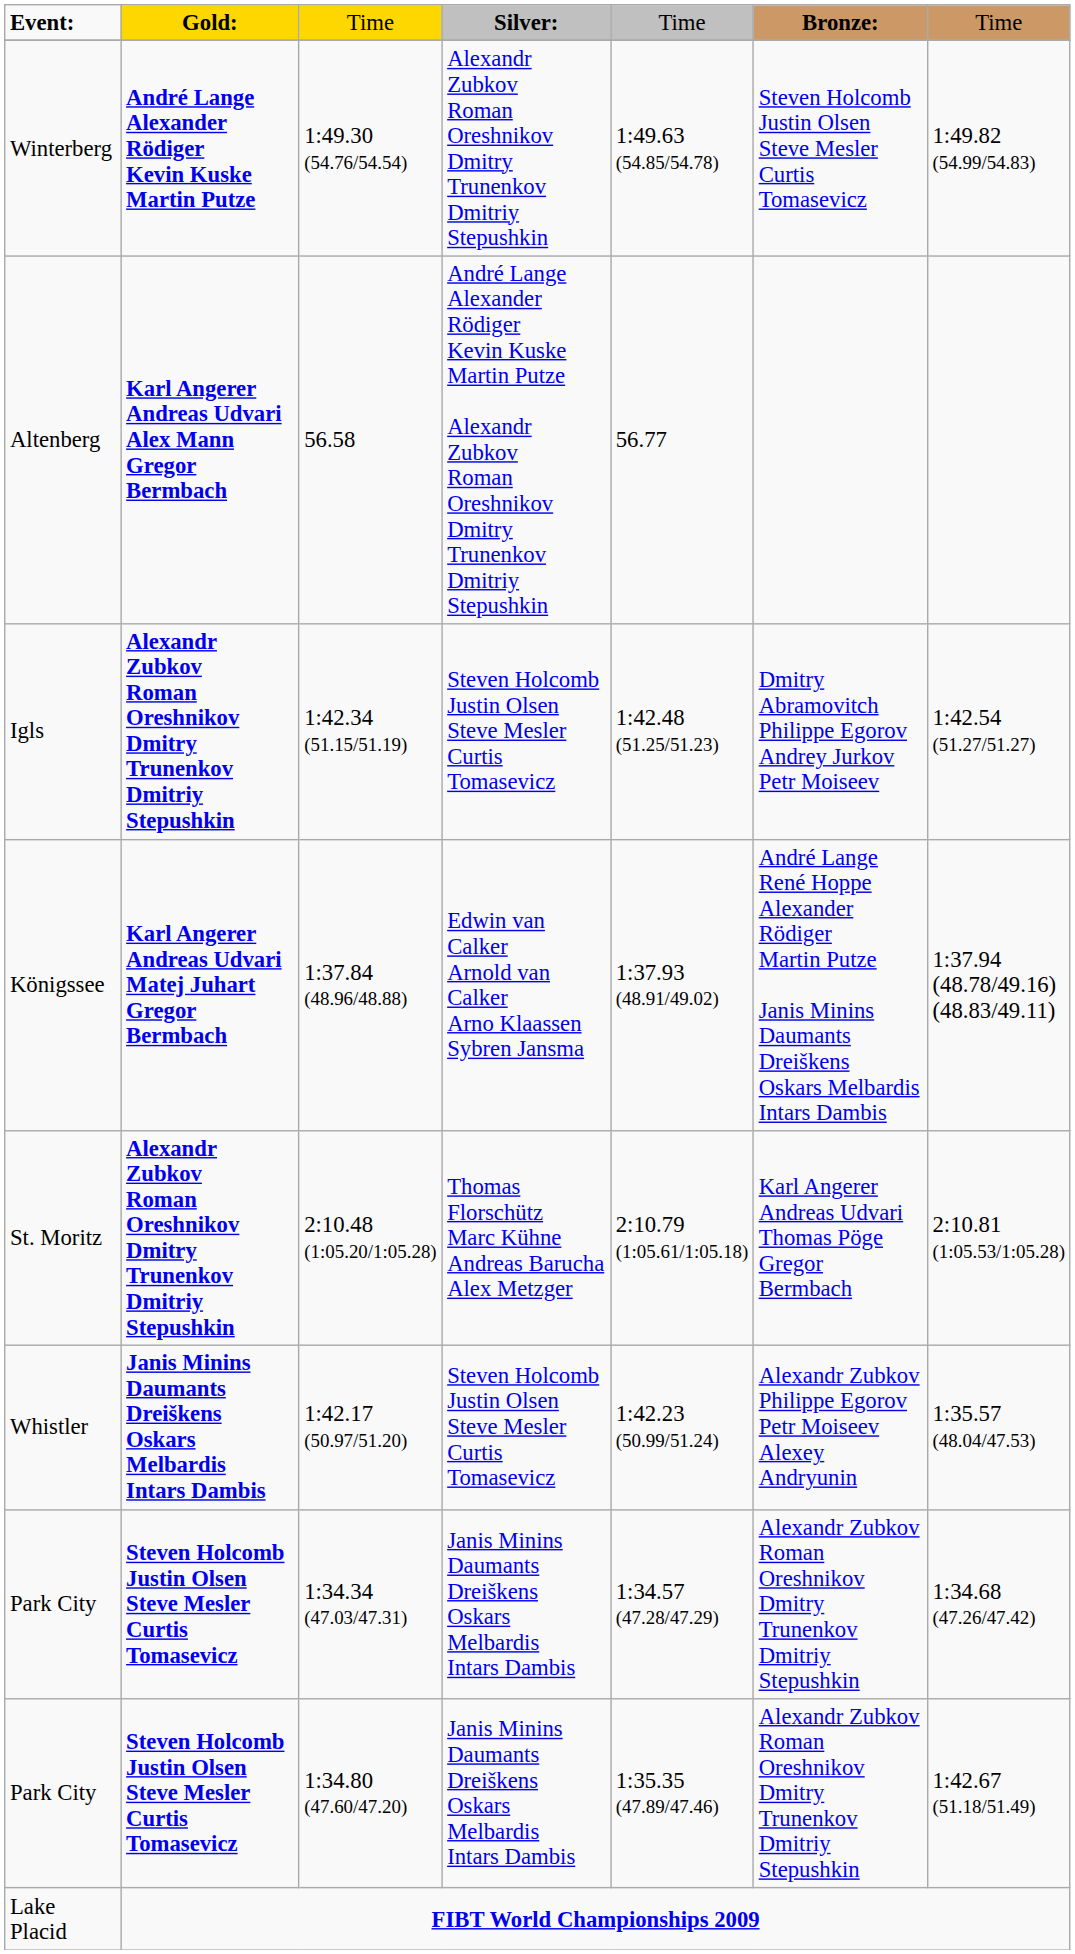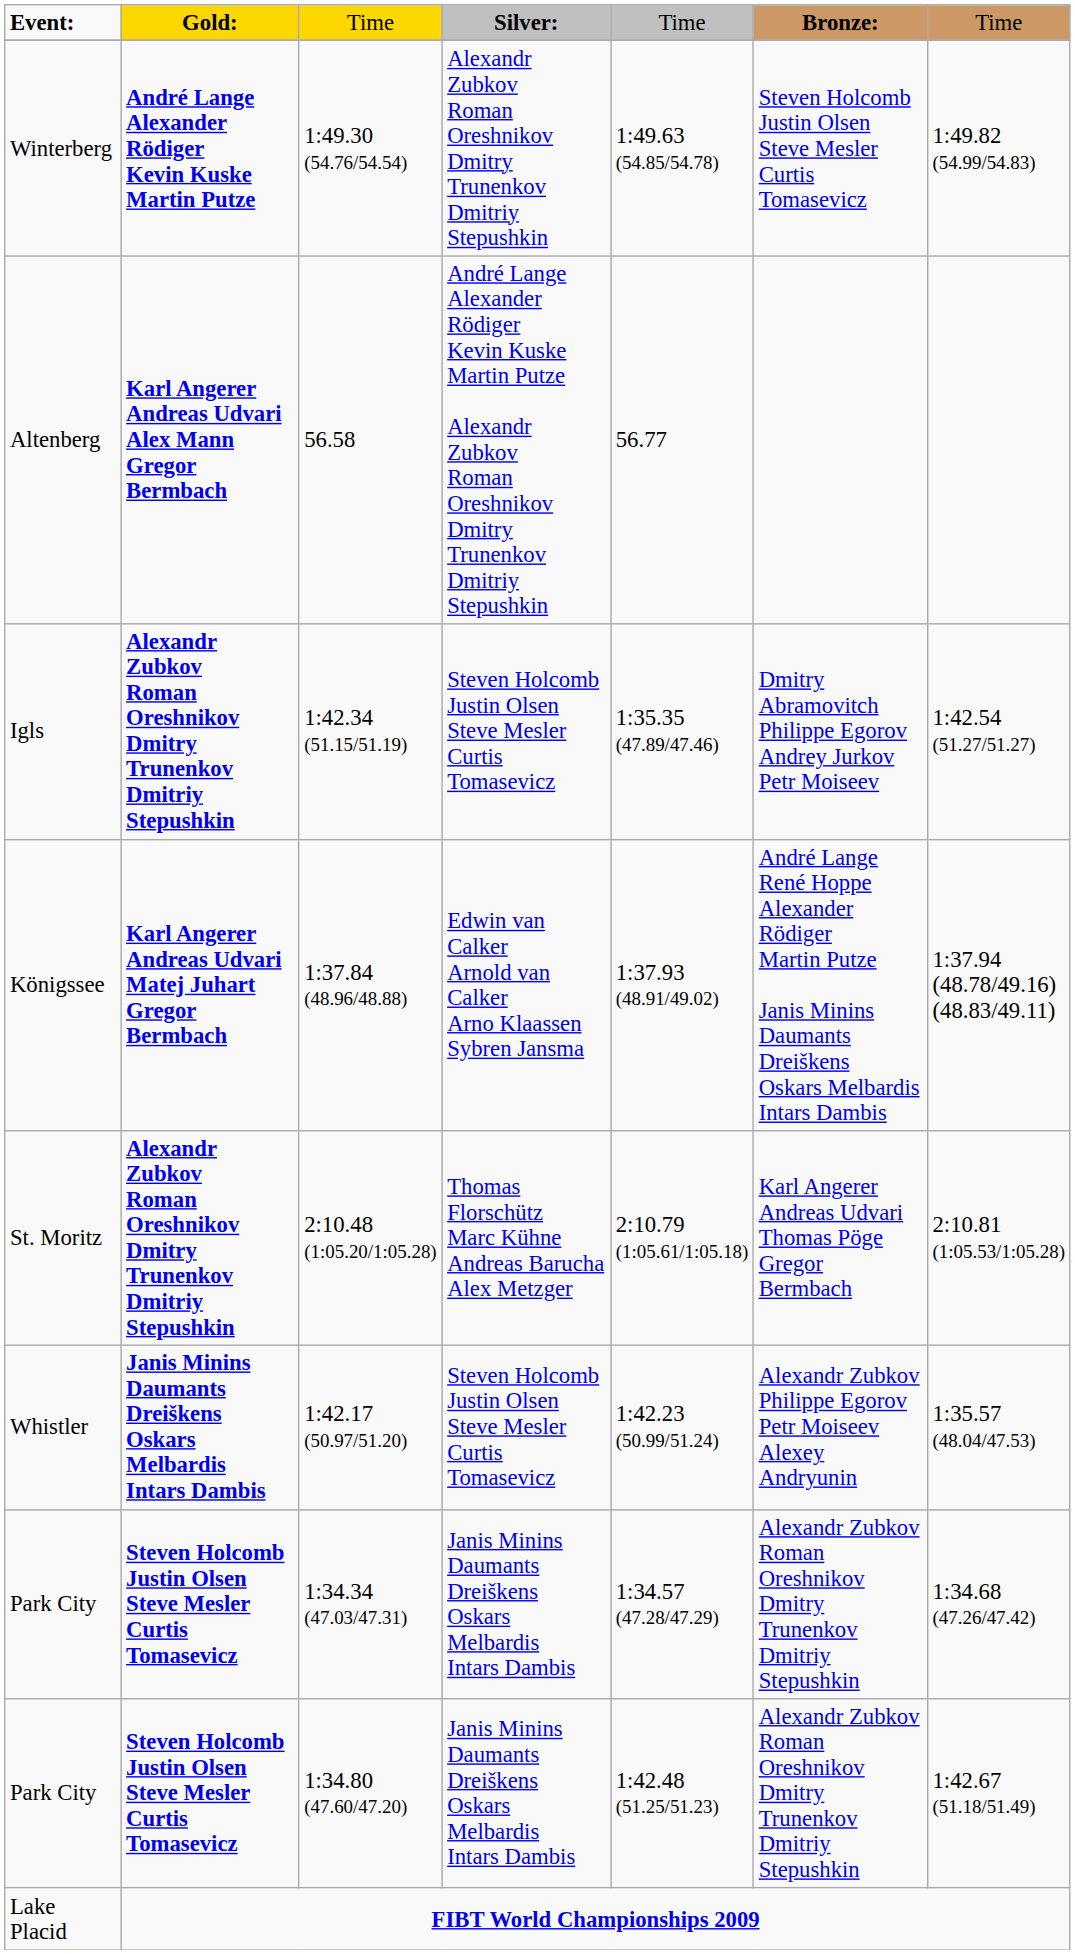1:42.34 (51.15/51.19) | column 5: 1:42.48 (51.25/51.23) -> 1:35.35 (47.89/47.46)
1:34.80 (47.60/47.20) | column 5: 1:35.35 (47.89/47.46) -> 1:42.48 (51.25/51.23)
